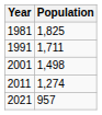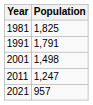1991 | Population: 1,711 -> 1,791
2011 | Population: 1,274 -> 1,247
